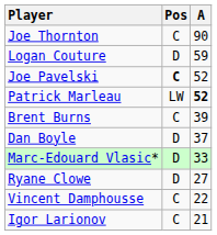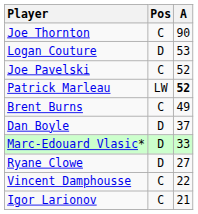Logan Couture | A: 59 -> 53
Joe Pavelski | Pos: bold -> normal
Brent Burns | A: 39 -> 49
